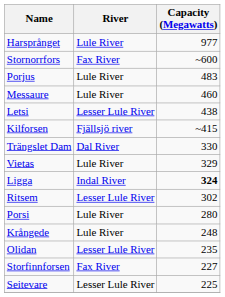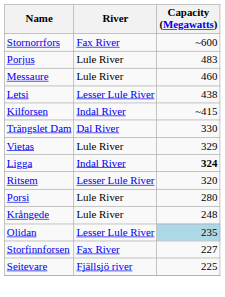- row: Harsprånget | Lule River | 977
Kilforsen | River: Fjällsjö river -> Indal River
Ritsem | Capacity (Megawatts): 302 -> 320
Olidan | Capacity (Megawatts): no background -> lightblue background
Seitevare | River: Lesser Lule River -> Fjällsjö river
